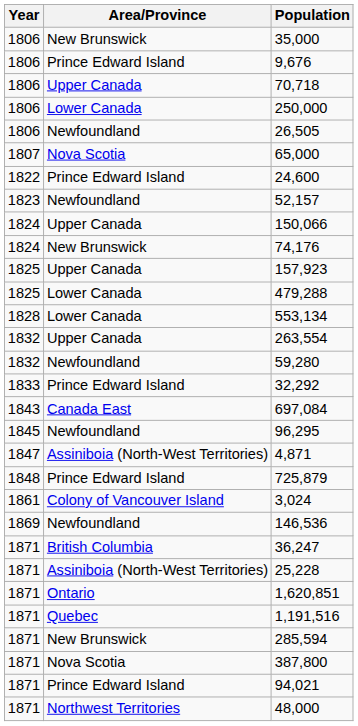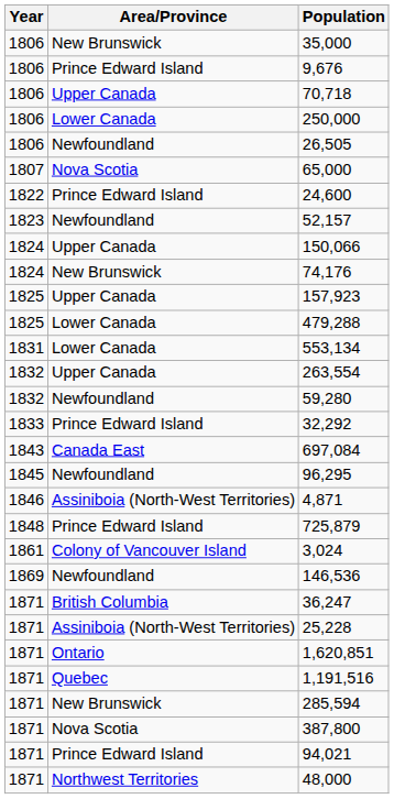553,134 | Year: 1828 -> 1831
4,871 | Year: 1847 -> 1846
